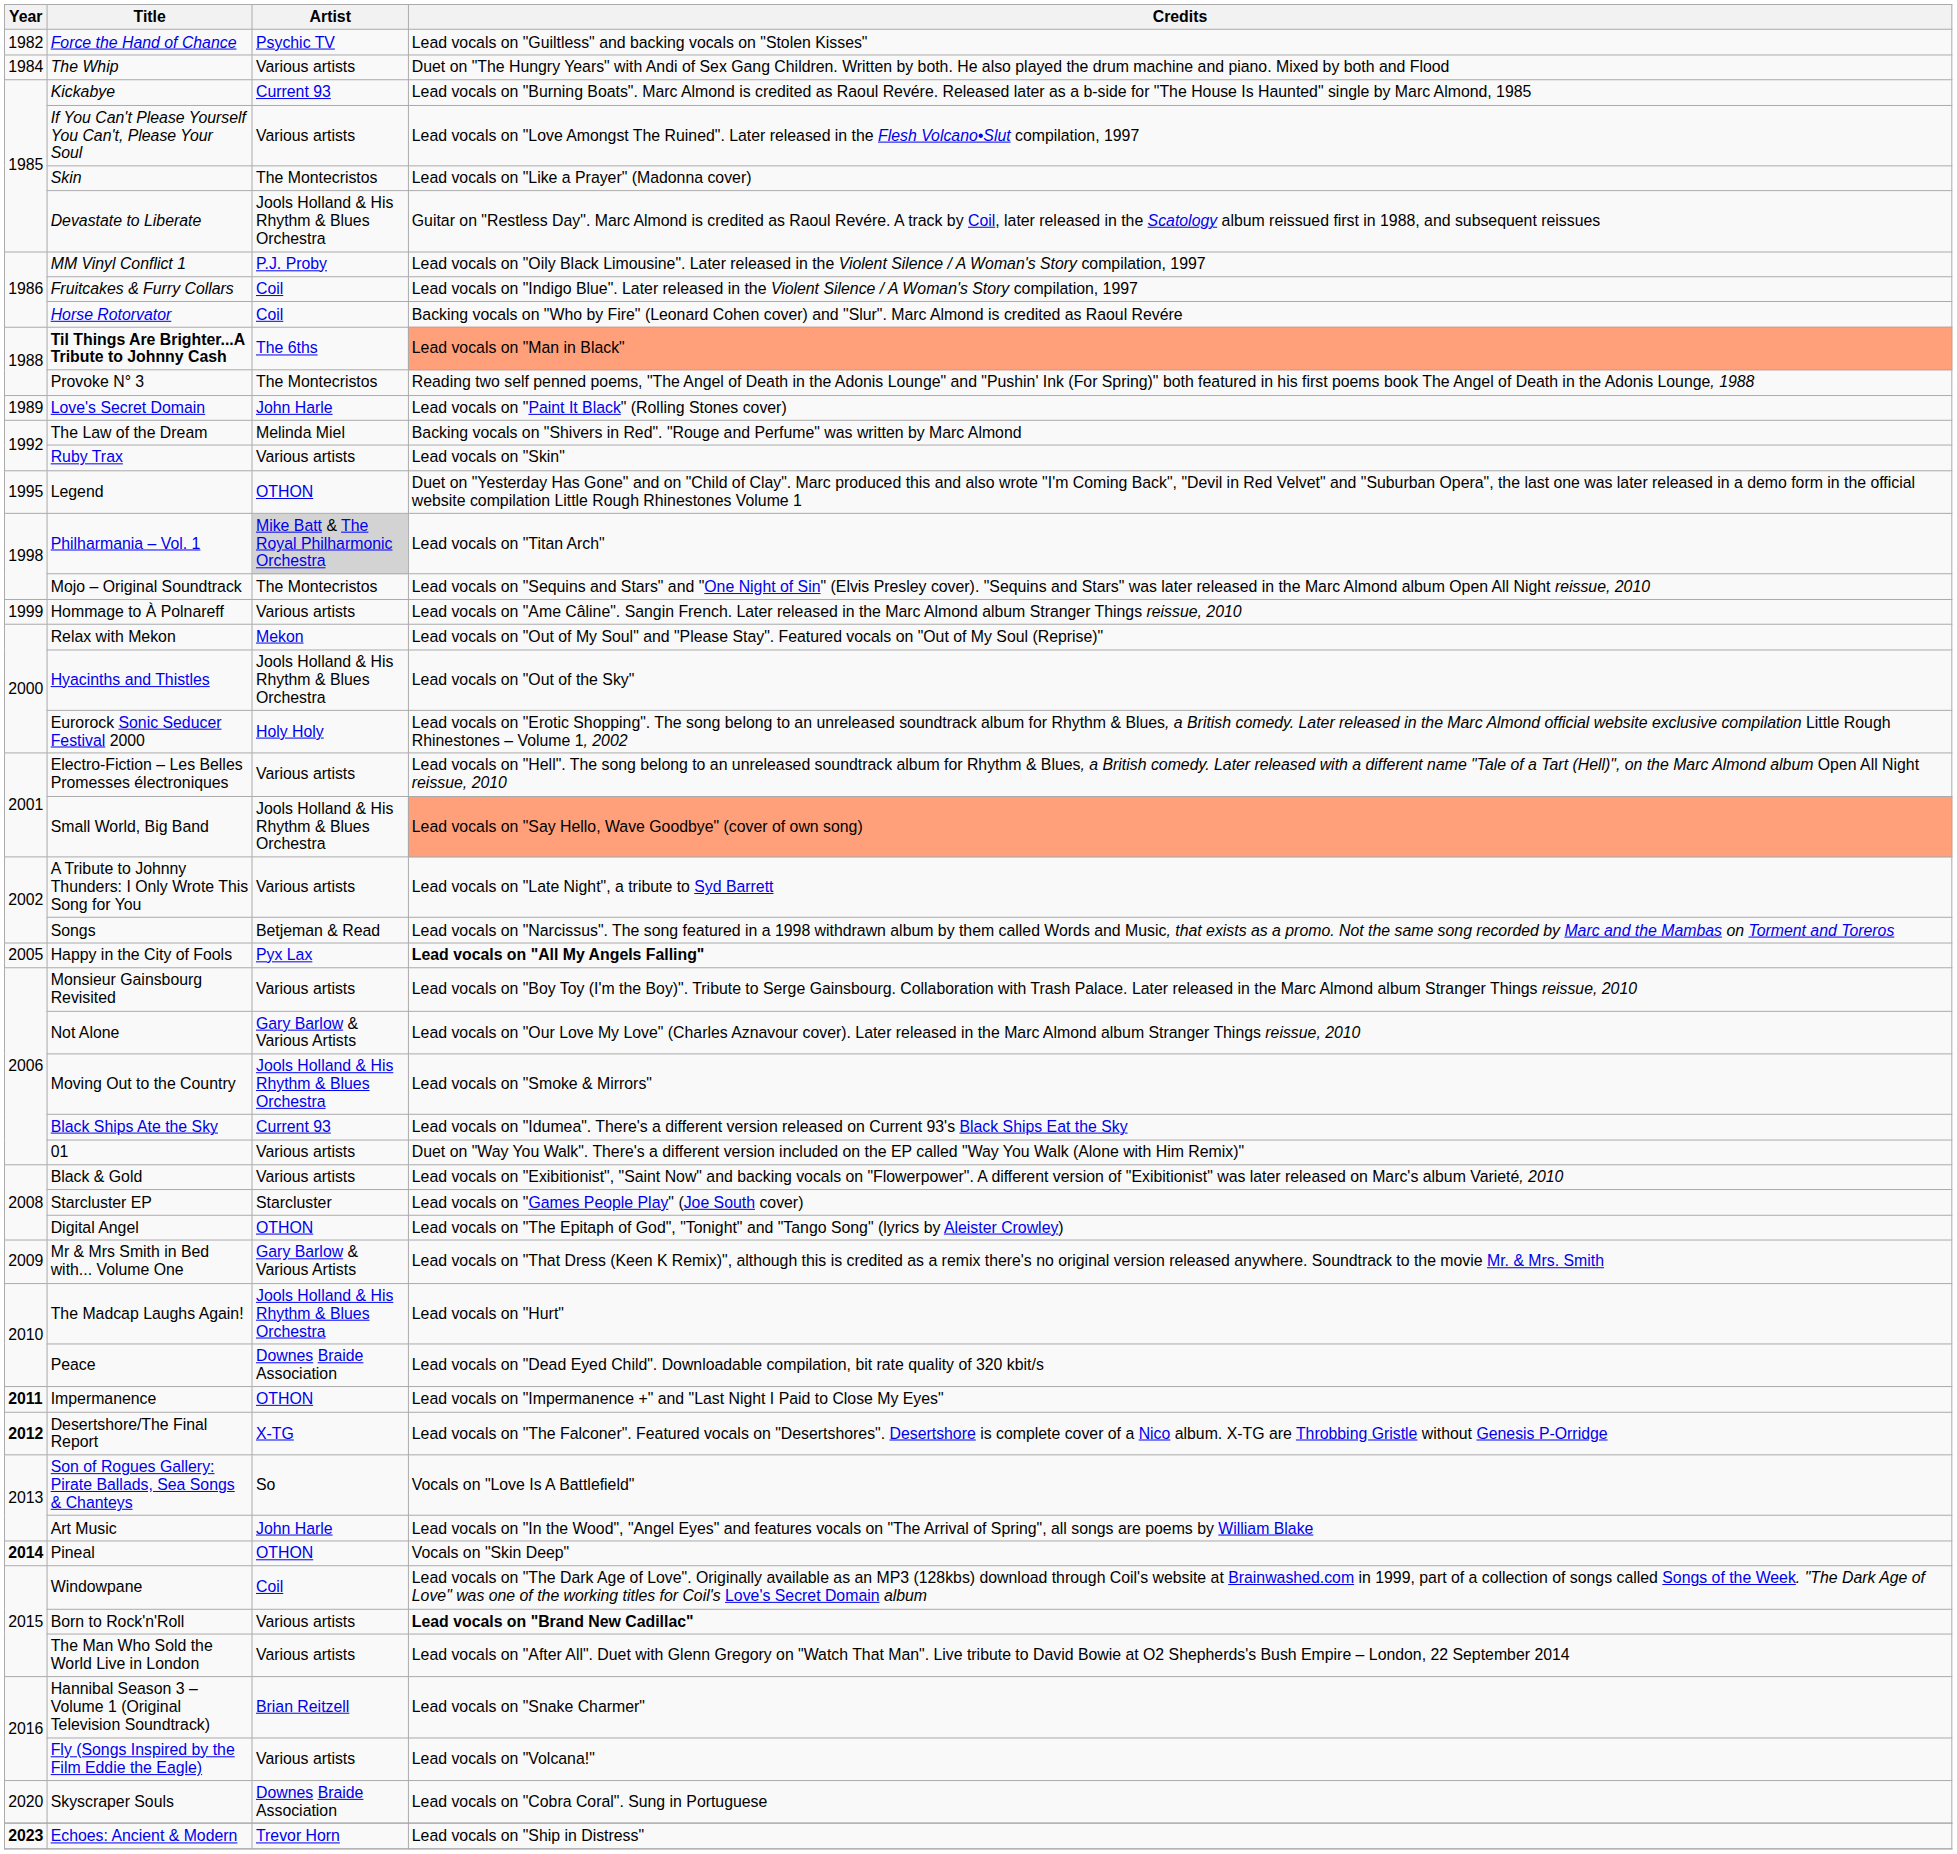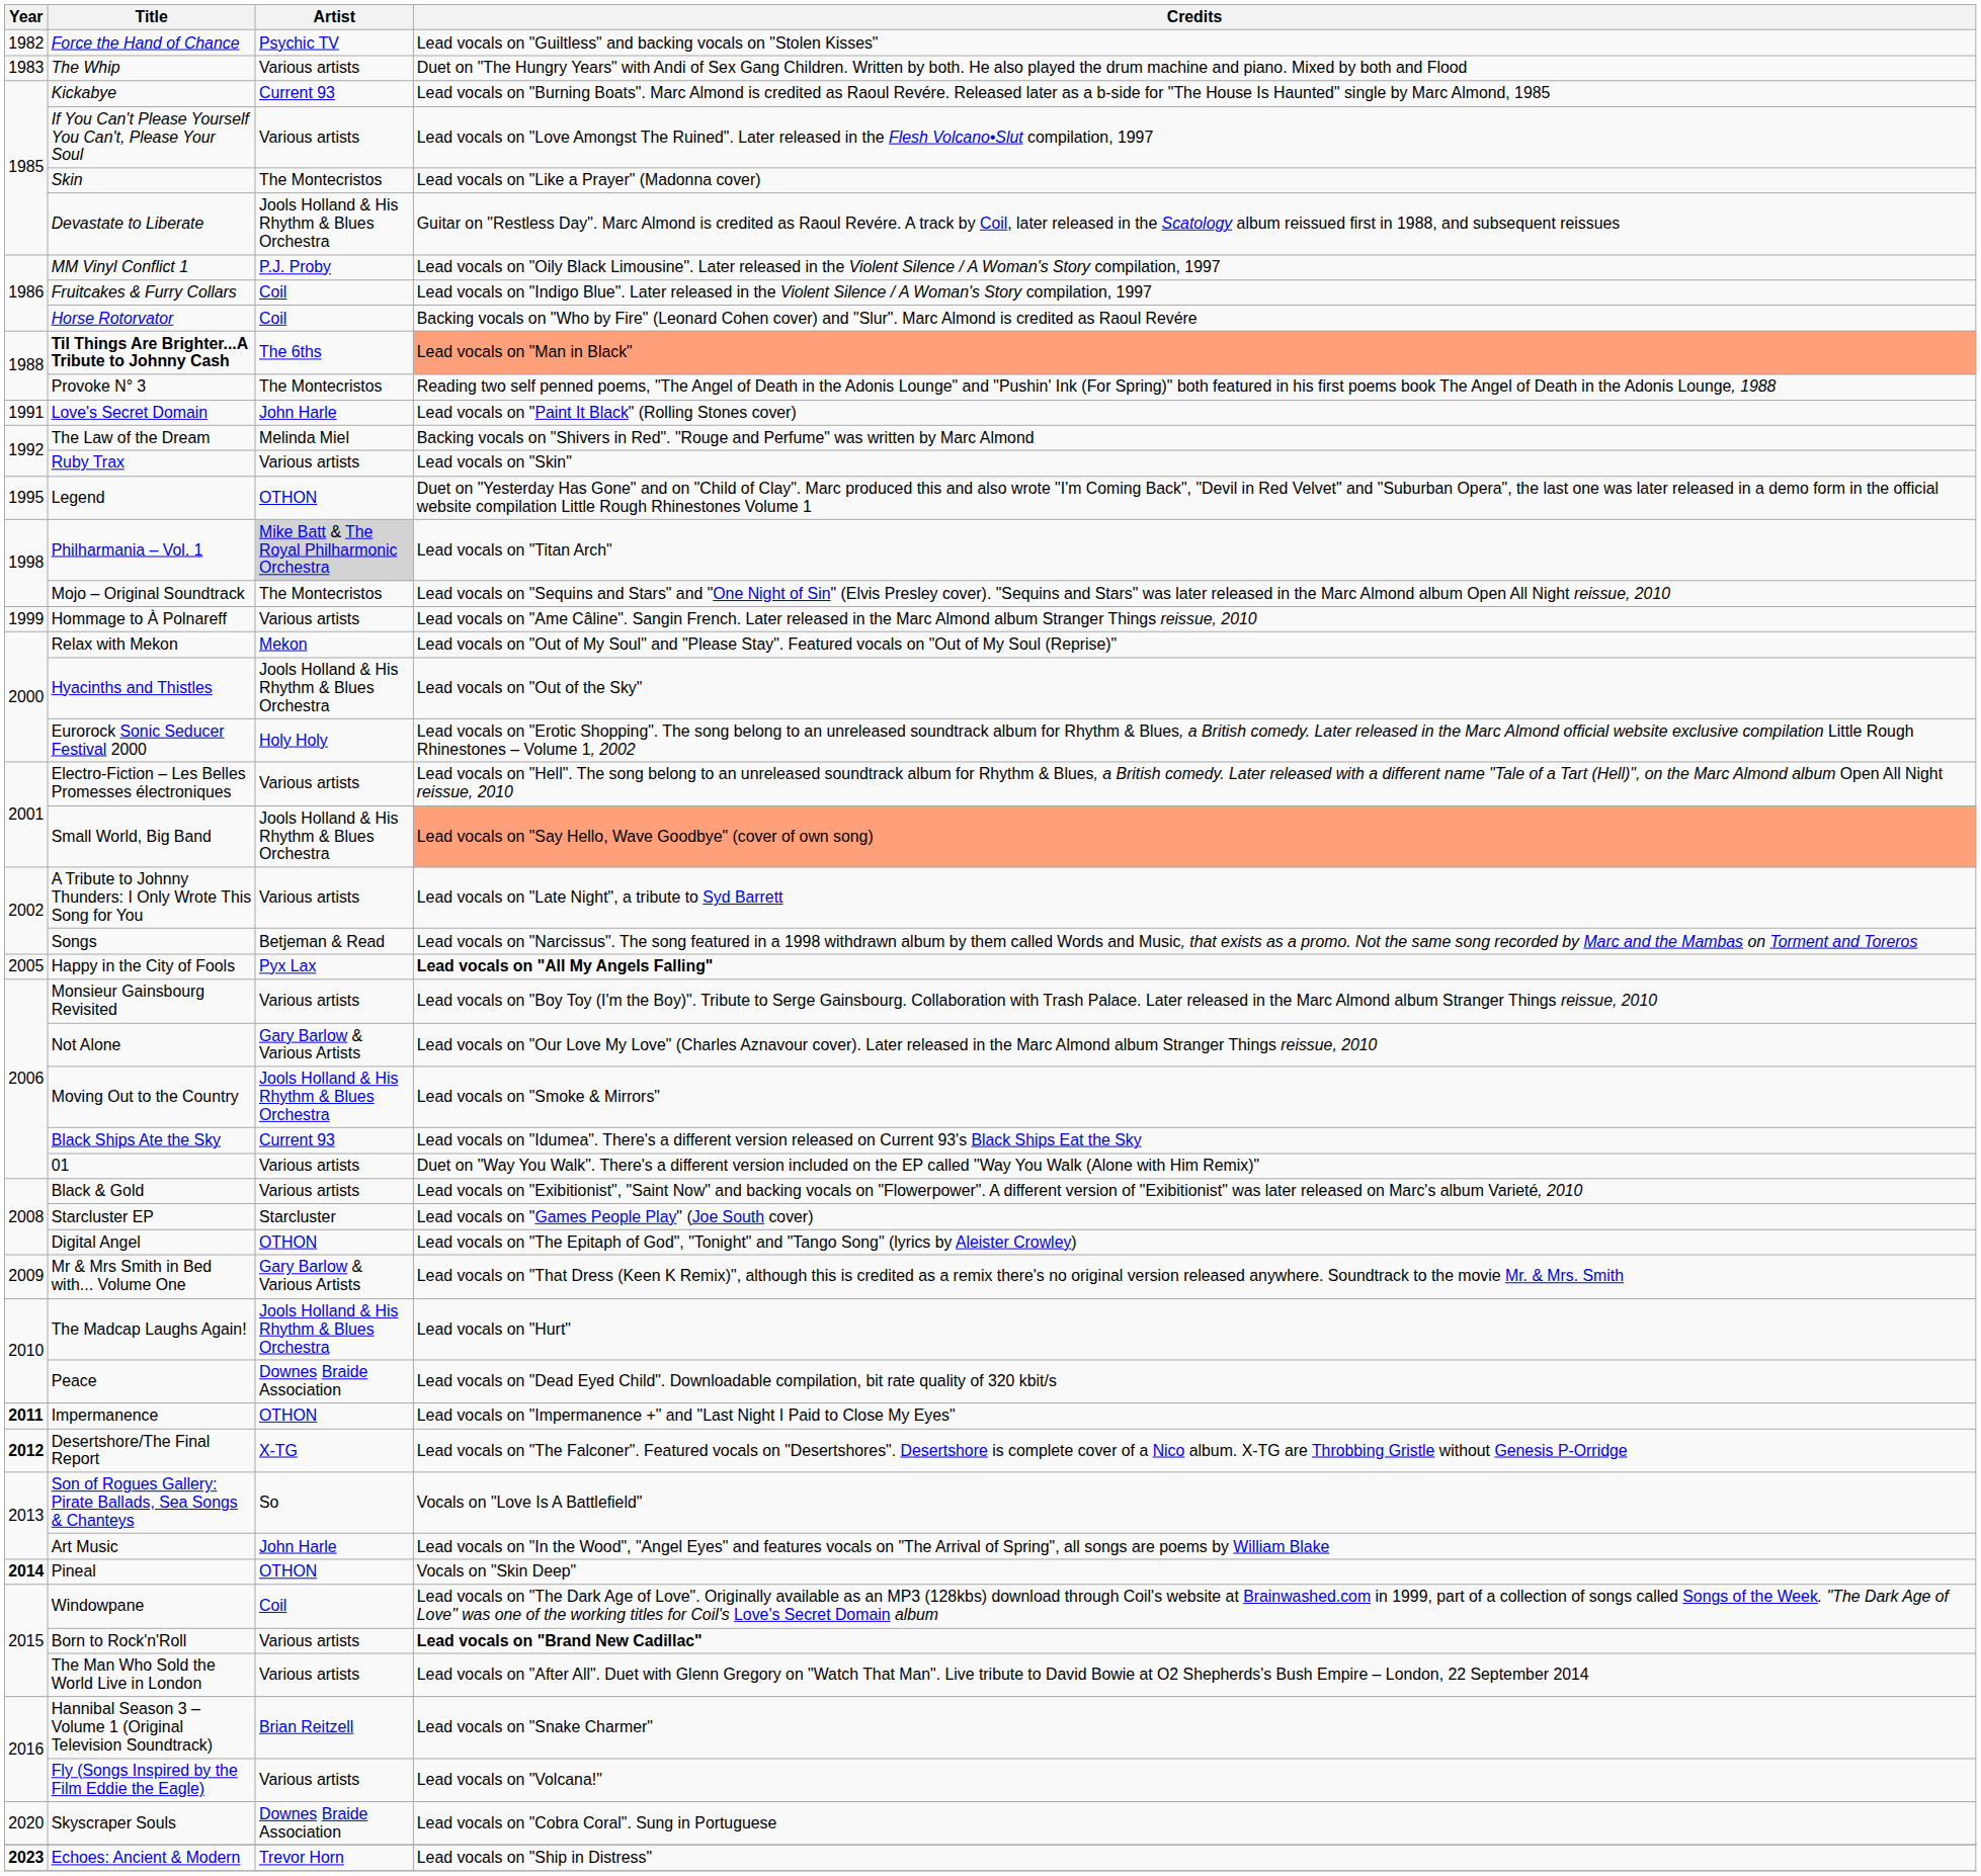The Whip | Year: 1984 -> 1983
Love's Secret Domain | Year: 1989 -> 1991
